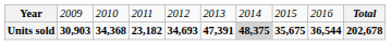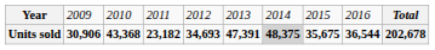Units sold | column 2: 30,903 -> 30,906
Units sold | column 3: 34,368 -> 43,368
